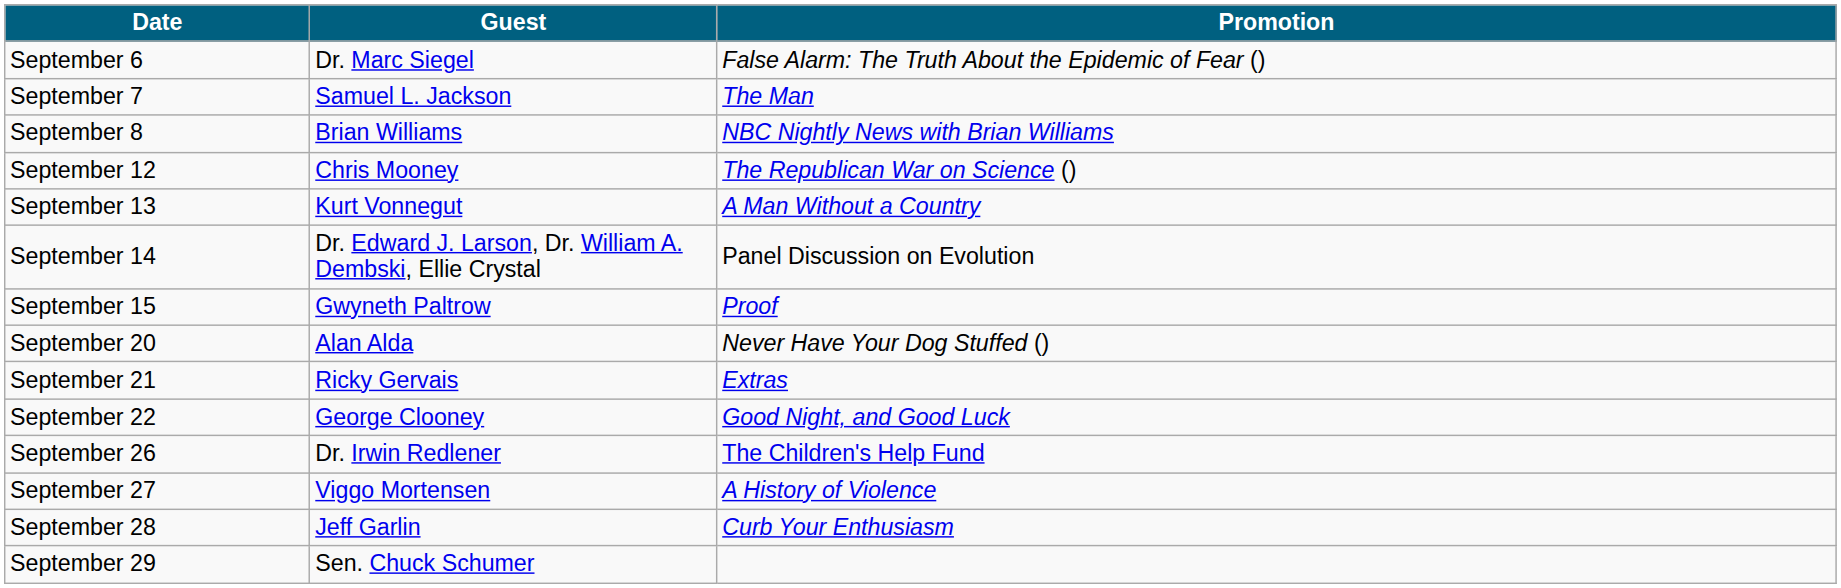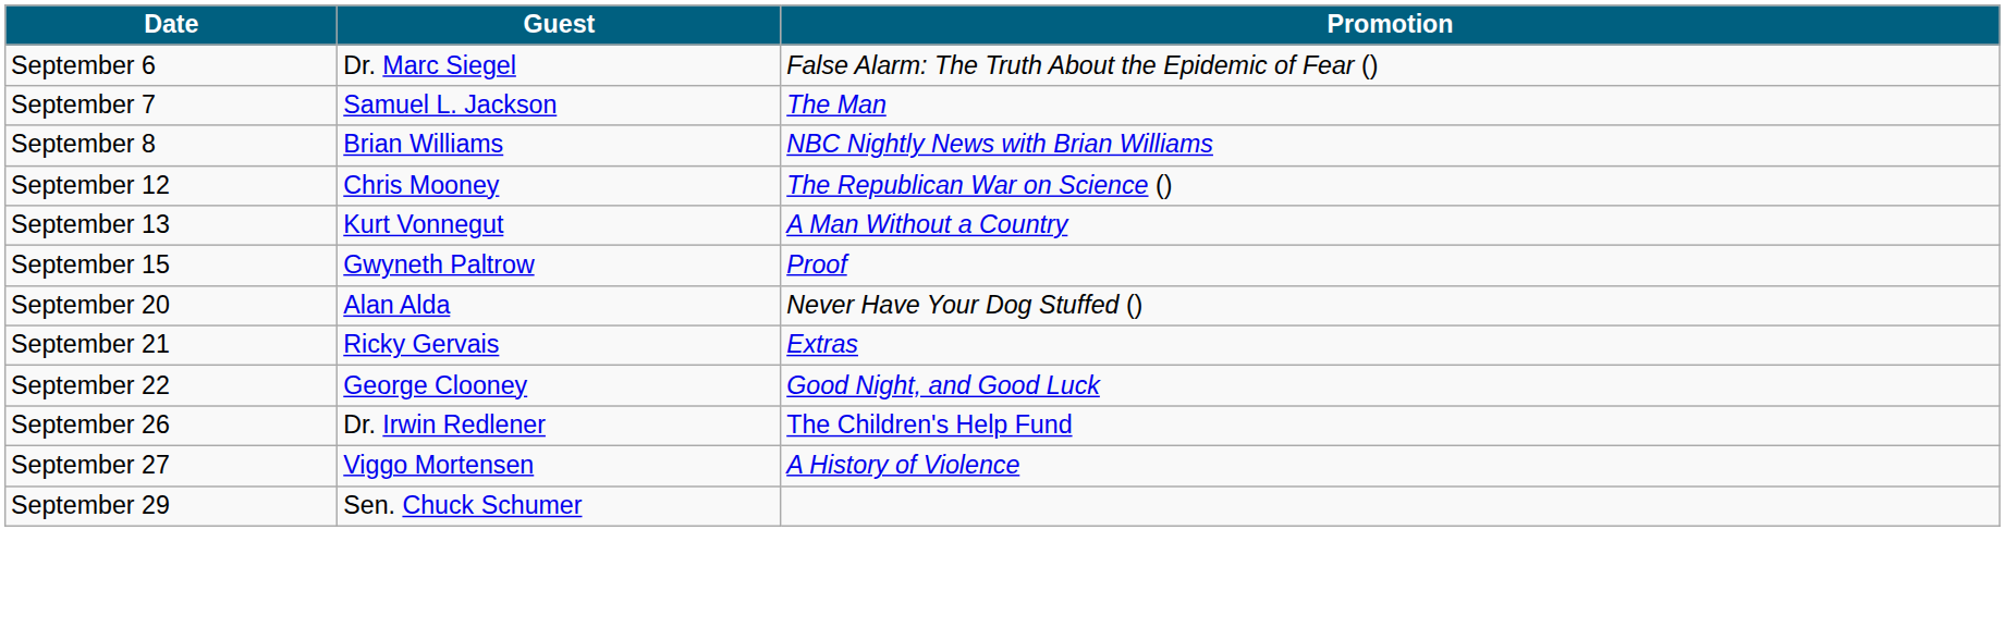- row: September 14 | Dr. Edward J. Larson, Dr. William A. Dembski, Ellie Crystal | Panel Discussion on Evolution
- row: September 28 | Jeff Garlin | Curb Your Enthusiasm
